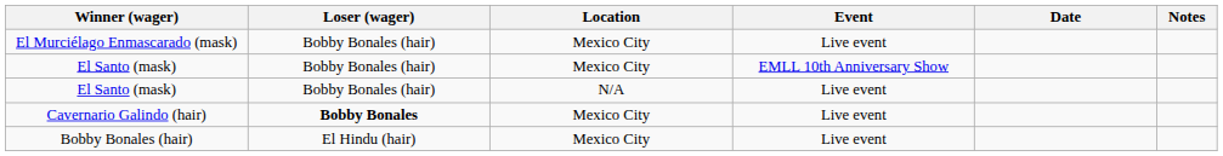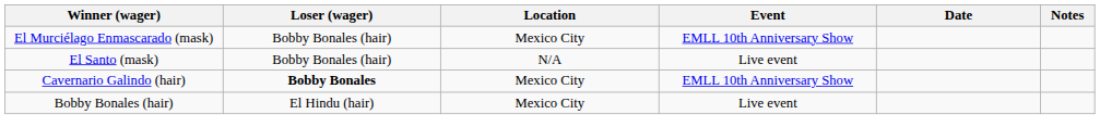El Murciélago Enmascarado (mask) | Event: Live event -> EMLL 10th Anniversary Show
- row: El Santo (mask) | Bobby Bonales (hair) | Mexico City | EMLL 10th Anniversary Show
Cavernario Galindo (hair) | Event: Live event -> EMLL 10th Anniversary Show
